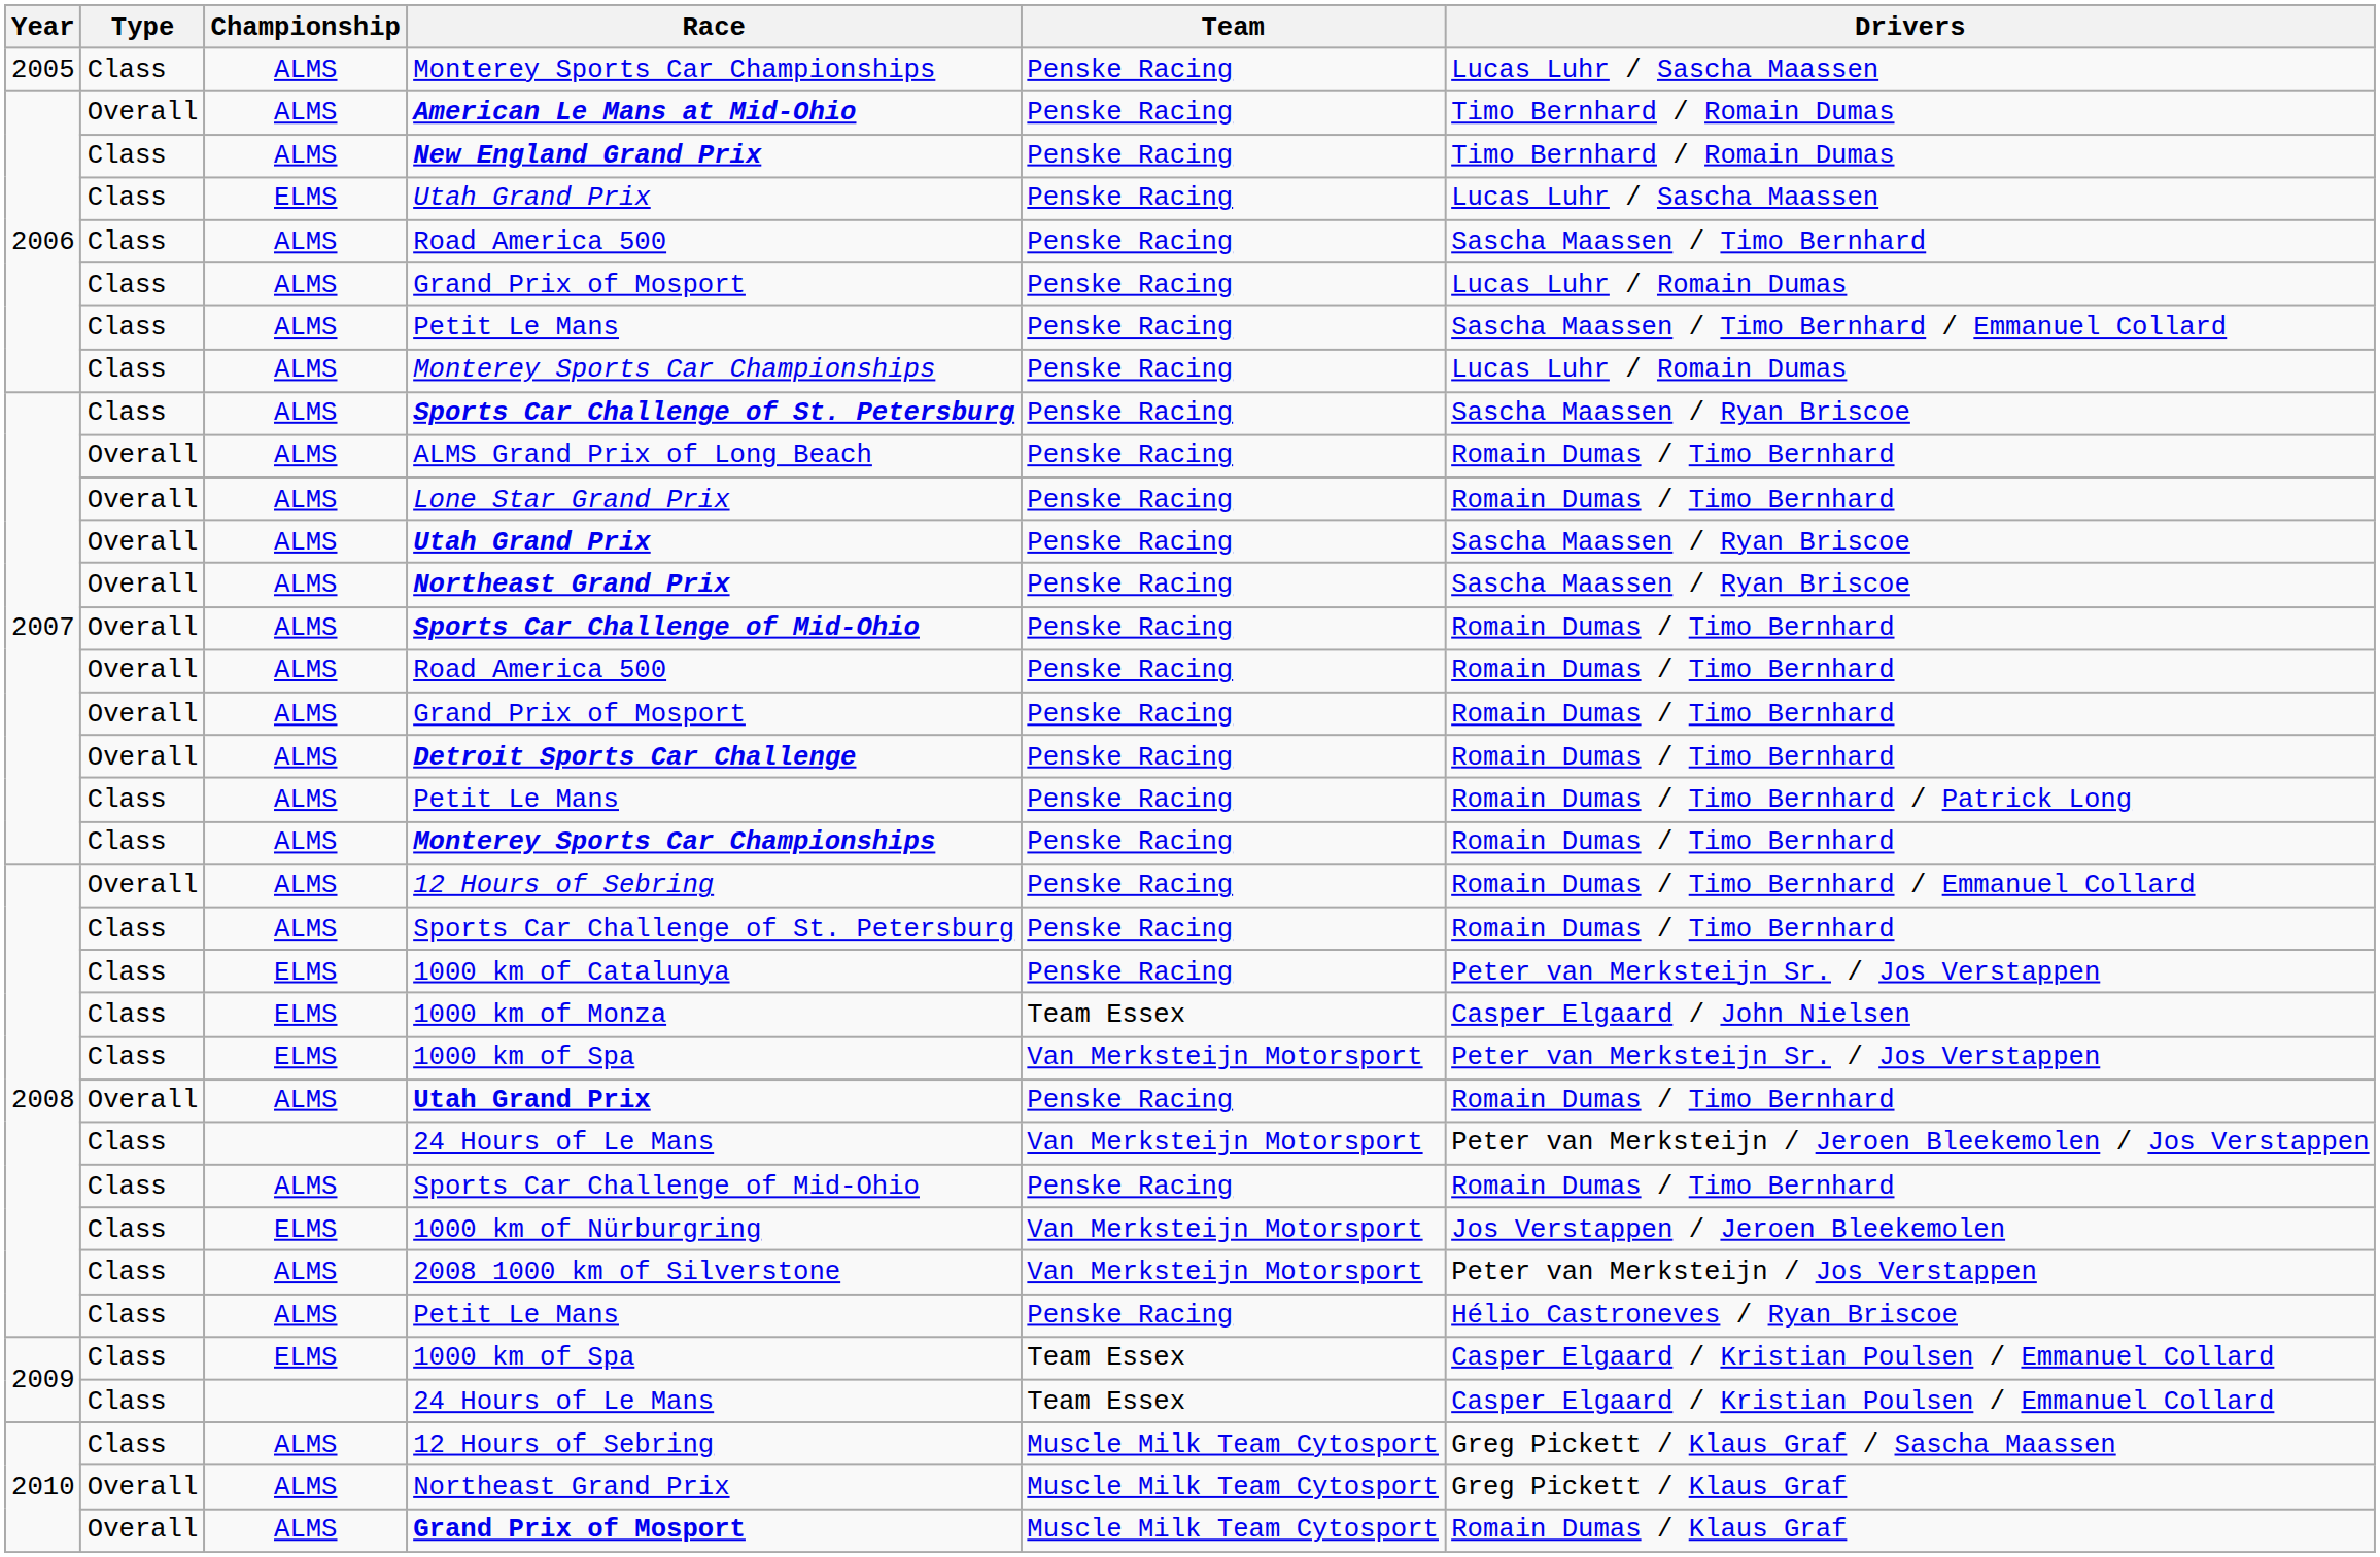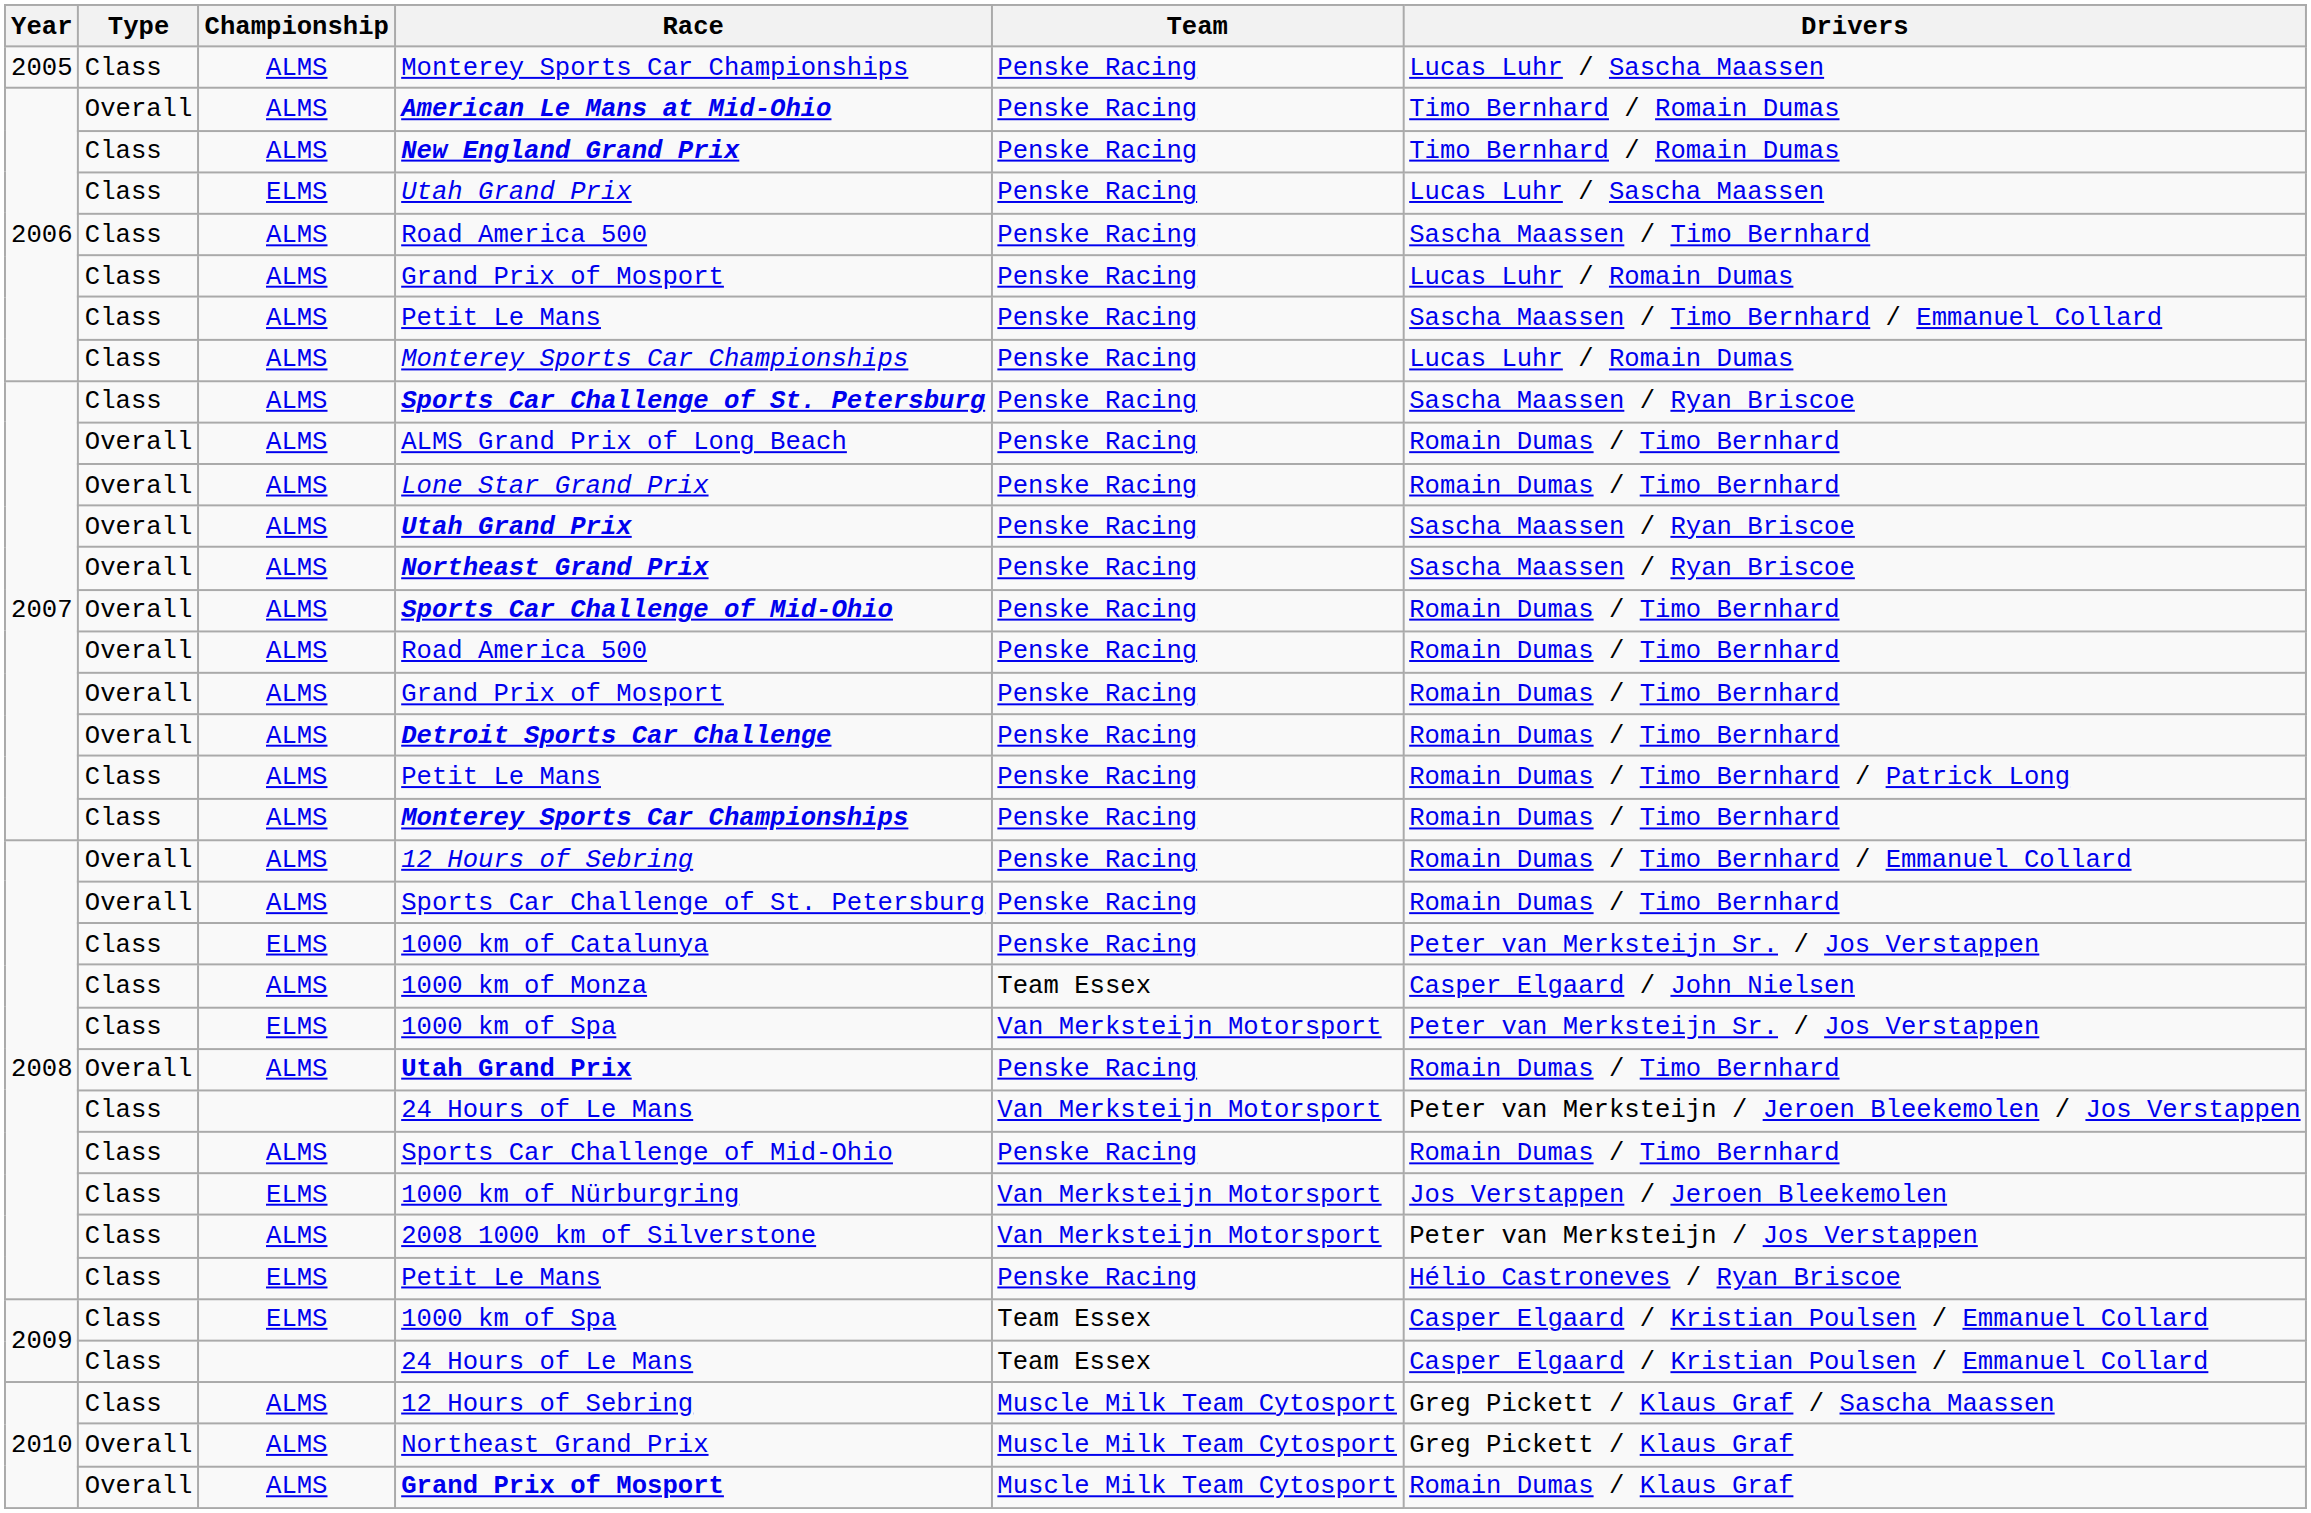2008 / Sports Car Challenge of St. Petersburg | Type: Class -> Overall
1000 km of Monza | Championship: ELMS -> ALMS
2008 / Petit Le Mans | Championship: ALMS -> ELMS
